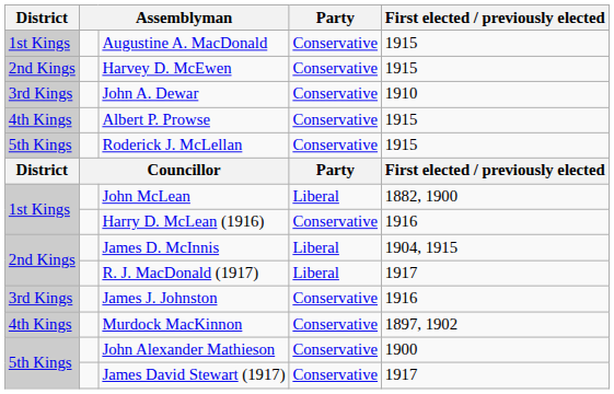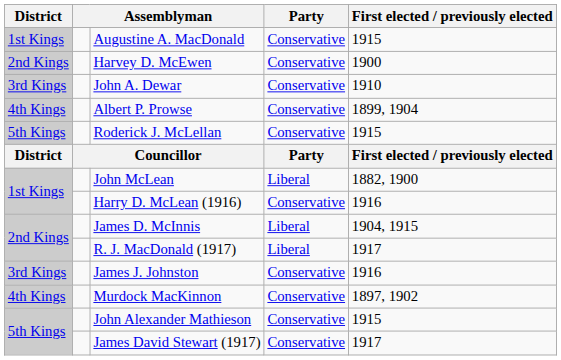Harvey D. McEwen | First elected / previously elected: 1915 -> 1900
Albert P. Prowse | First elected / previously elected: 1915 -> 1899, 1904
John Alexander Mathieson | First elected / previously elected: 1900 -> 1915
